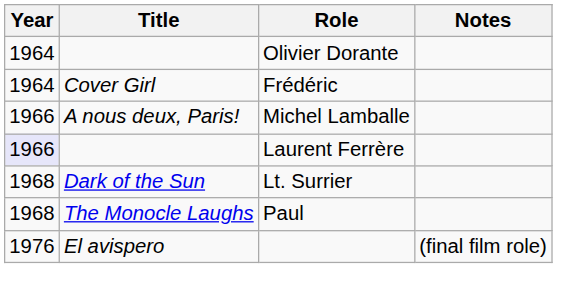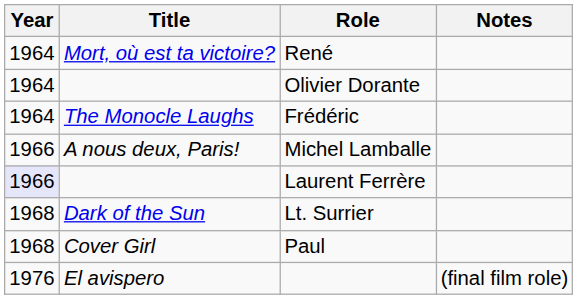+ row: 1964 | Mort, où est ta victoire? | René
Frédéric | Title: Cover Girl -> The Monocle Laughs
Paul | Title: The Monocle Laughs -> Cover Girl
